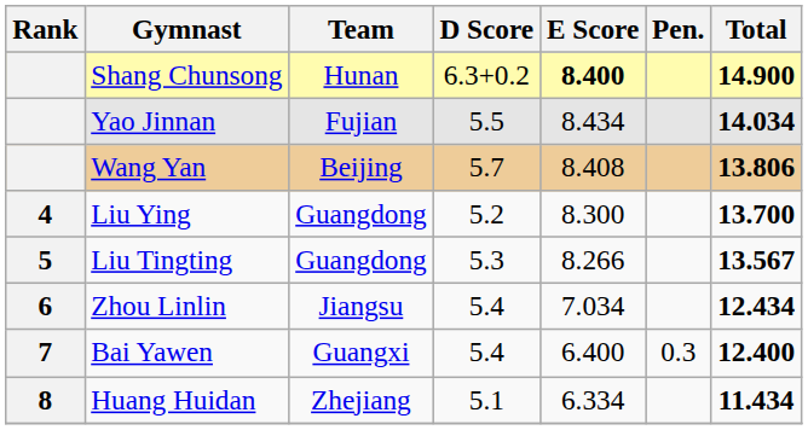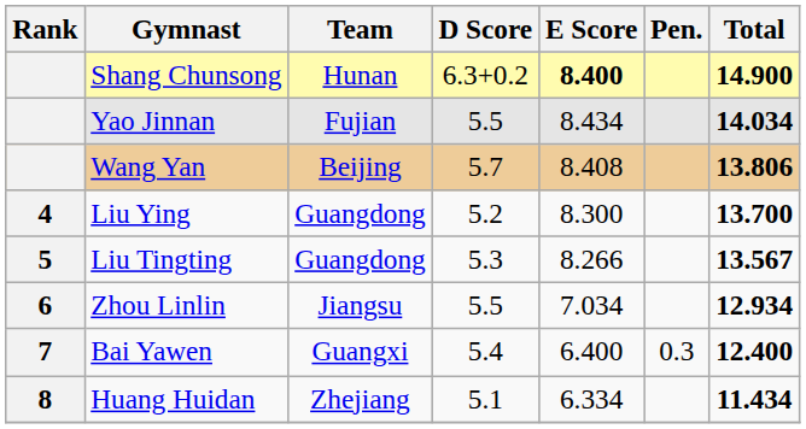Zhou Linlin | D Score: 5.4 -> 5.5
Zhou Linlin | Total: 12.434 -> 12.934
